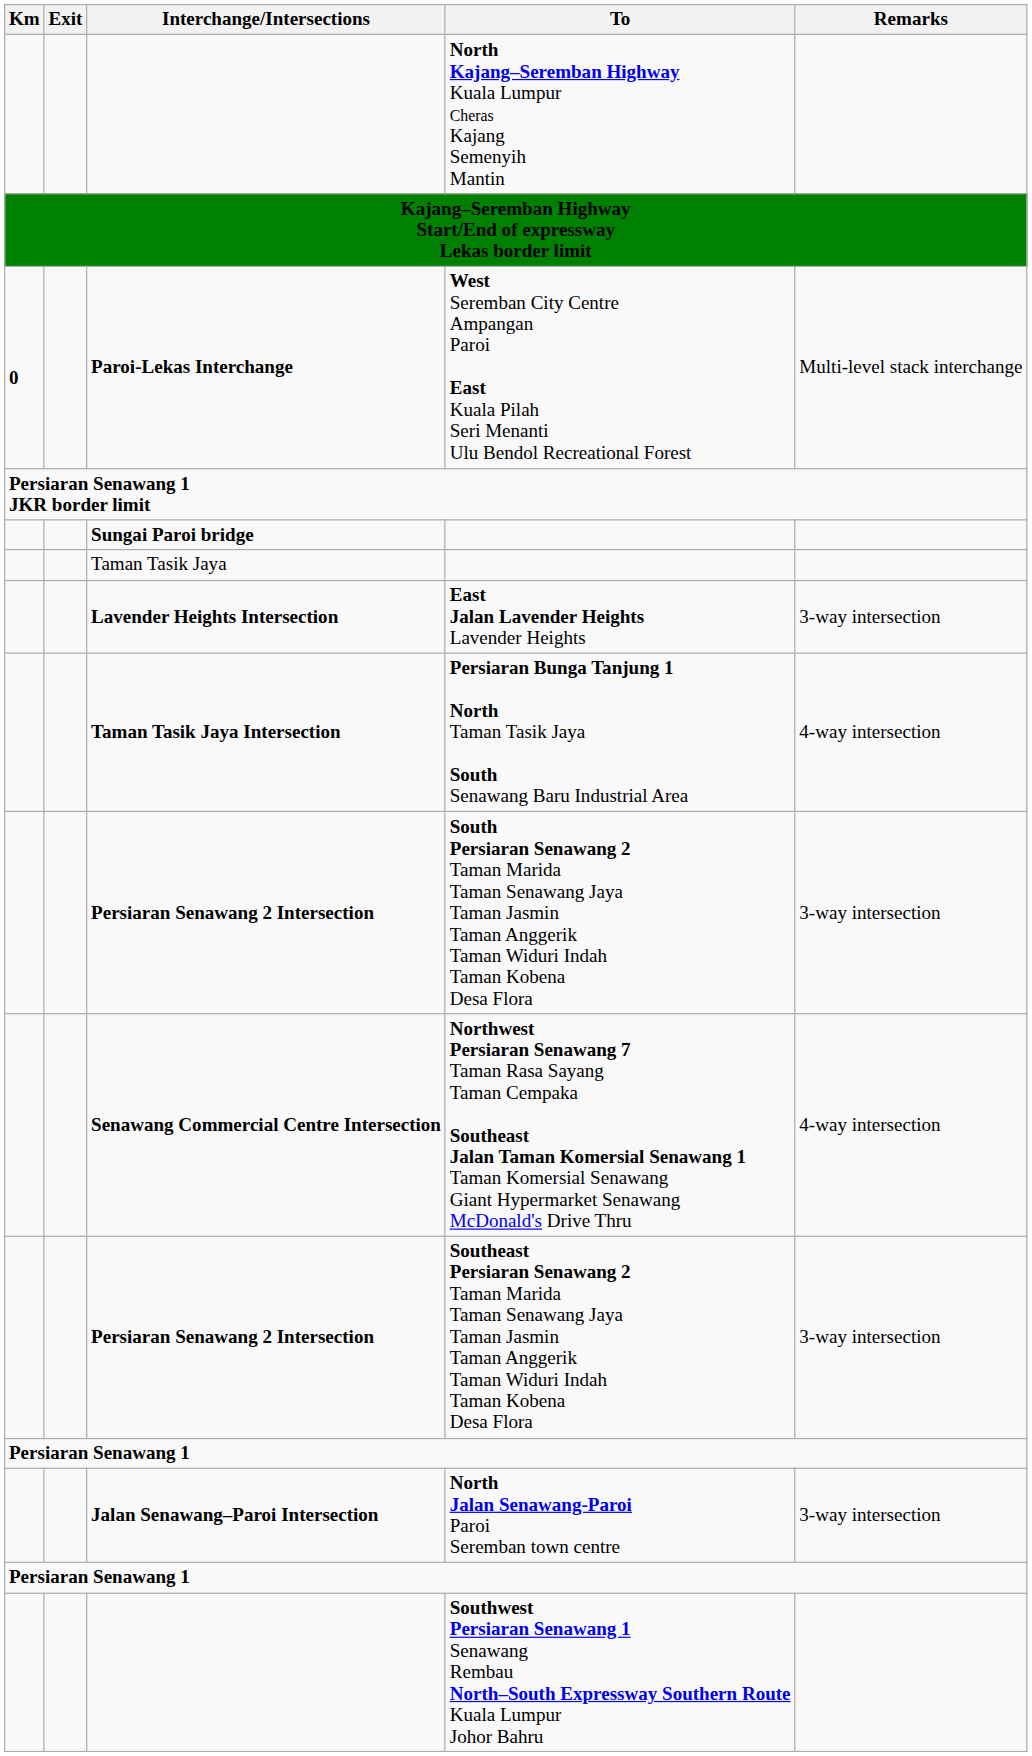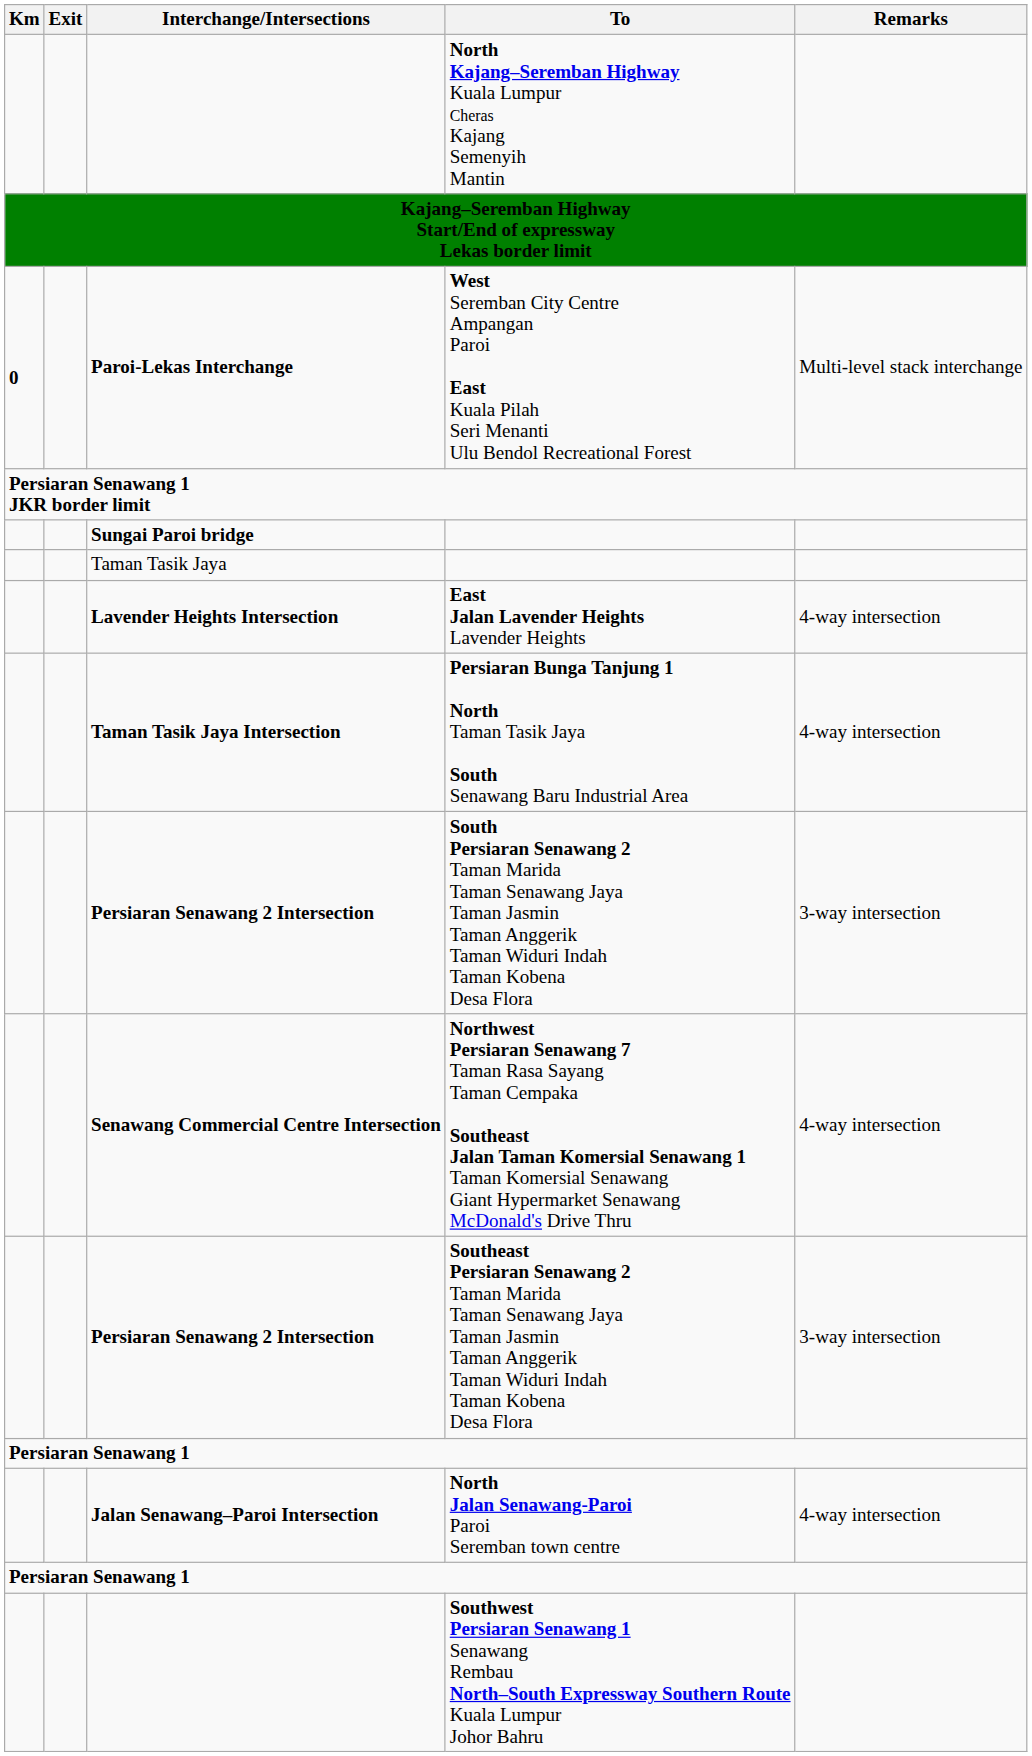East Jalan Lavender Heights Lavender Heights | Remarks: 3-way intersection -> 4-way intersection
North Jalan Senawang-Paroi Paroi Seremban town centre | Remarks: 3-way intersection -> 4-way intersection
